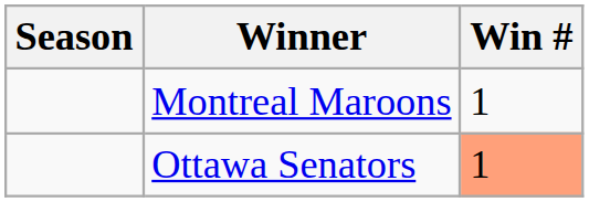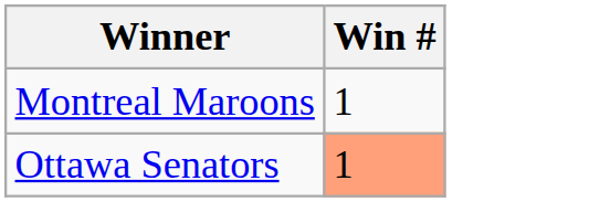- column: Season
